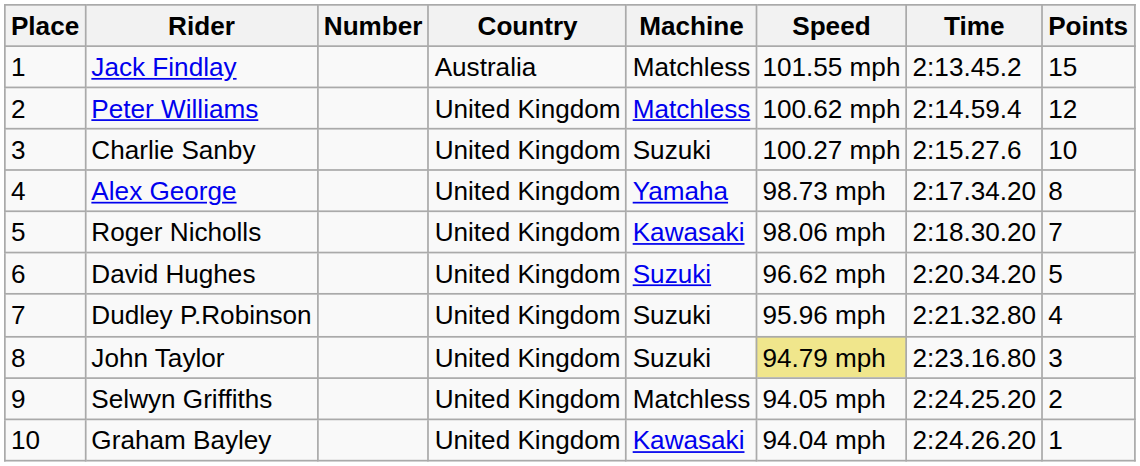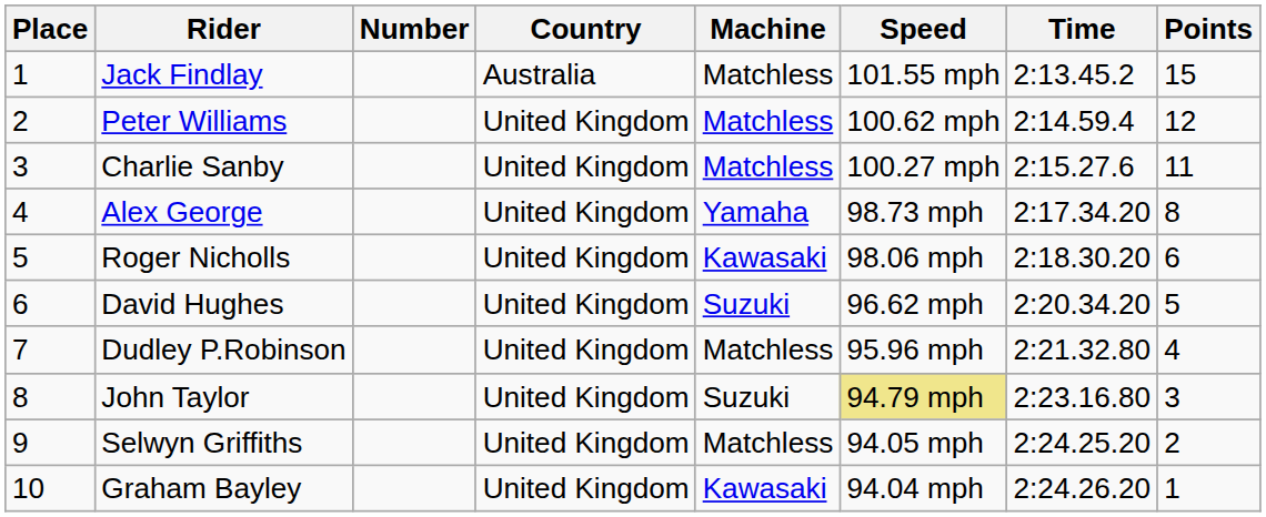Charlie Sanby | Machine: Suzuki -> Matchless
Charlie Sanby | Points: 10 -> 11
Roger Nicholls | Points: 7 -> 6
Dudley P.Robinson | Machine: Suzuki -> Matchless
